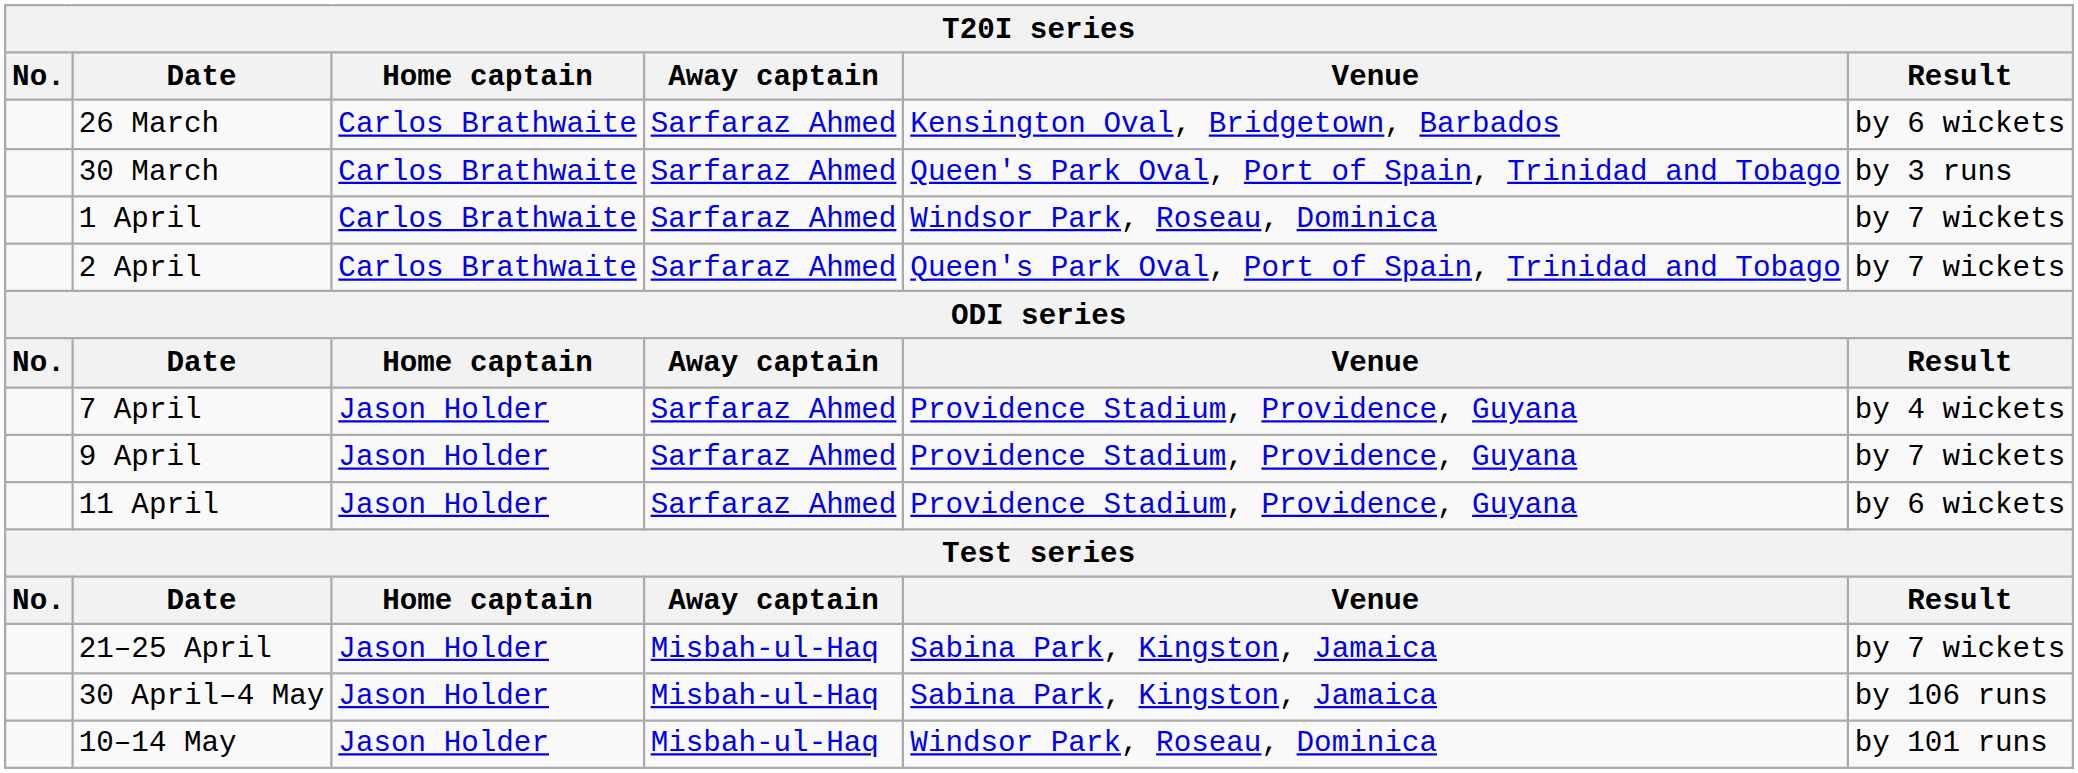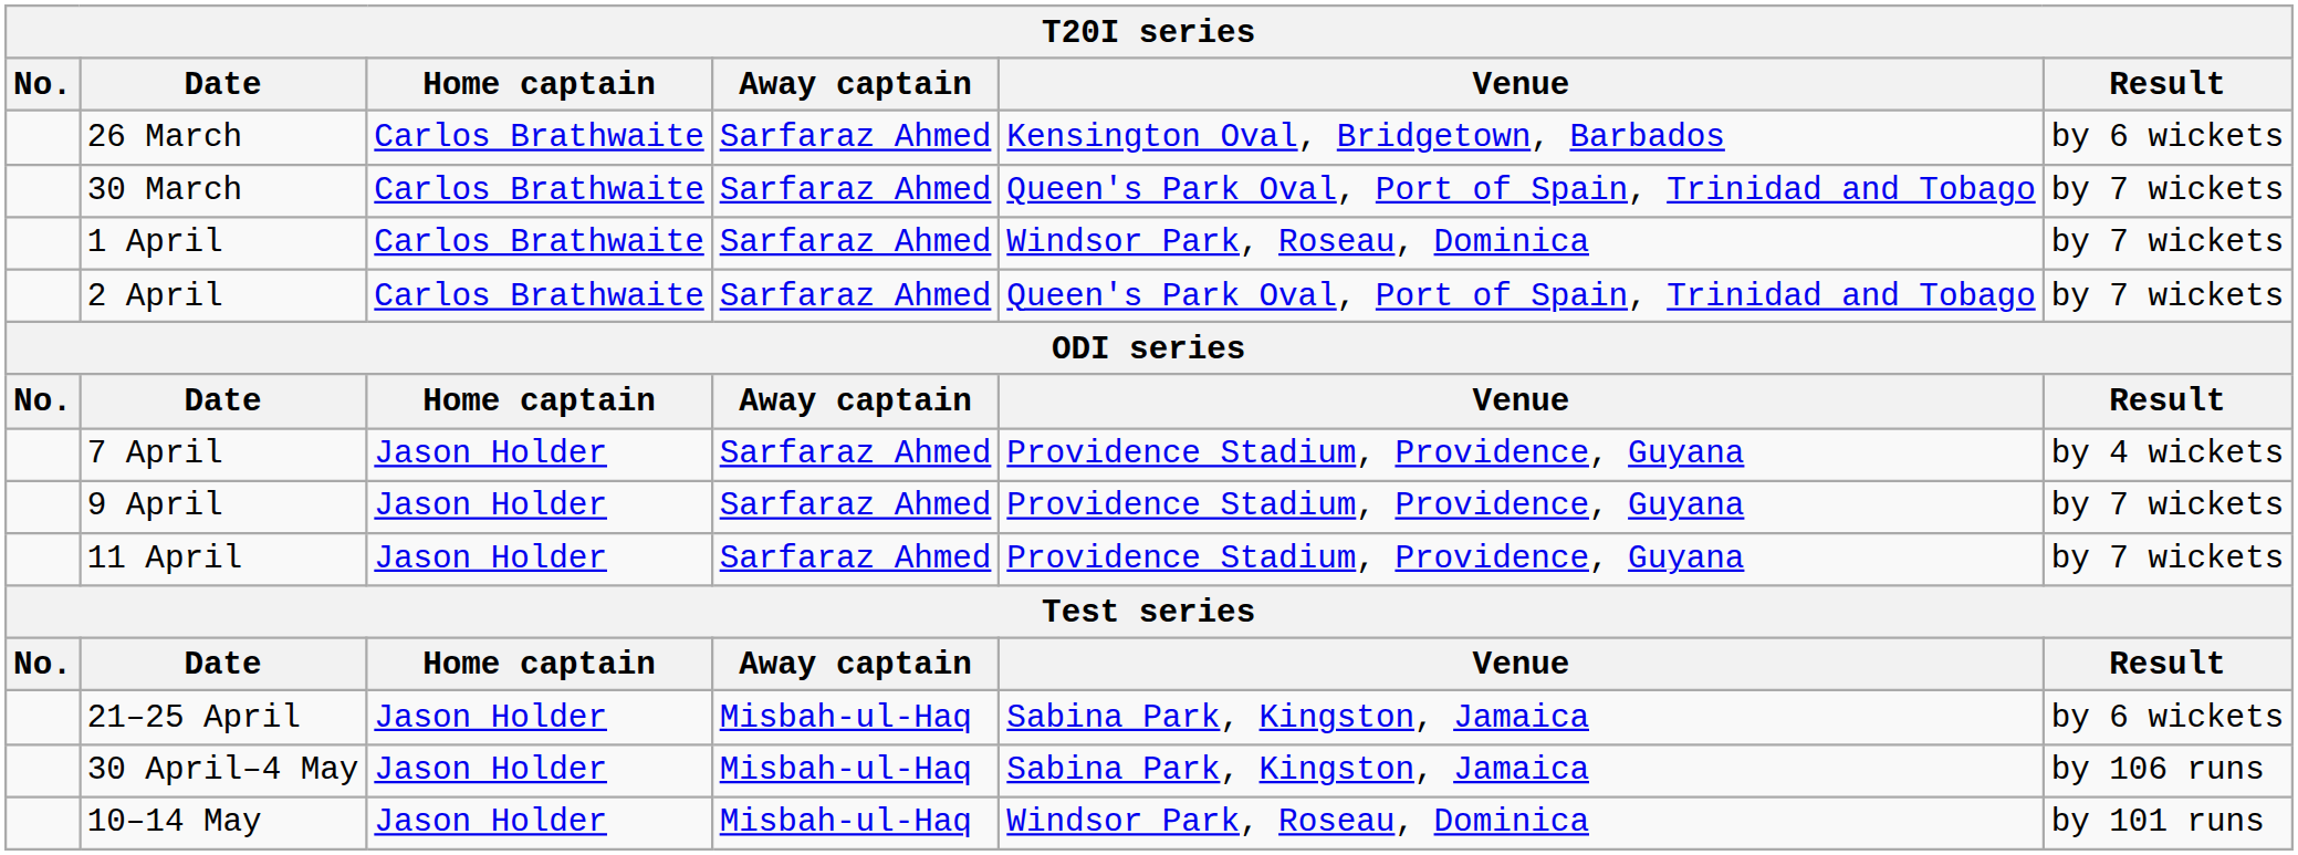30 March | Result: by 3 runs -> by 7 wickets
11 April | Result: by 6 wickets -> by 7 wickets
21–25 April | Result: by 7 wickets -> by 6 wickets
